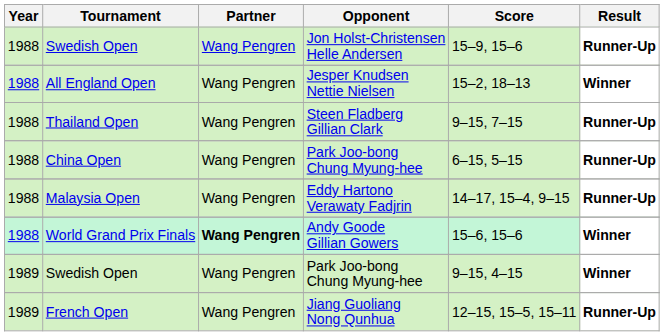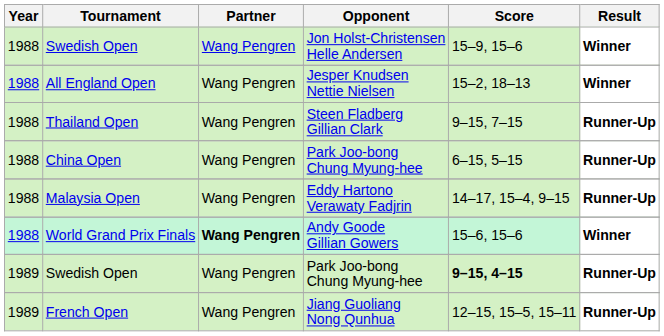Swedish Open / Jon Holst-Christensen Helle Andersen | Result: Runner-Up -> Winner
Swedish Open / Park Joo-bong Chung Myung-hee | Score: normal -> bold
Swedish Open / Park Joo-bong Chung Myung-hee | Result: Winner -> Runner-Up
